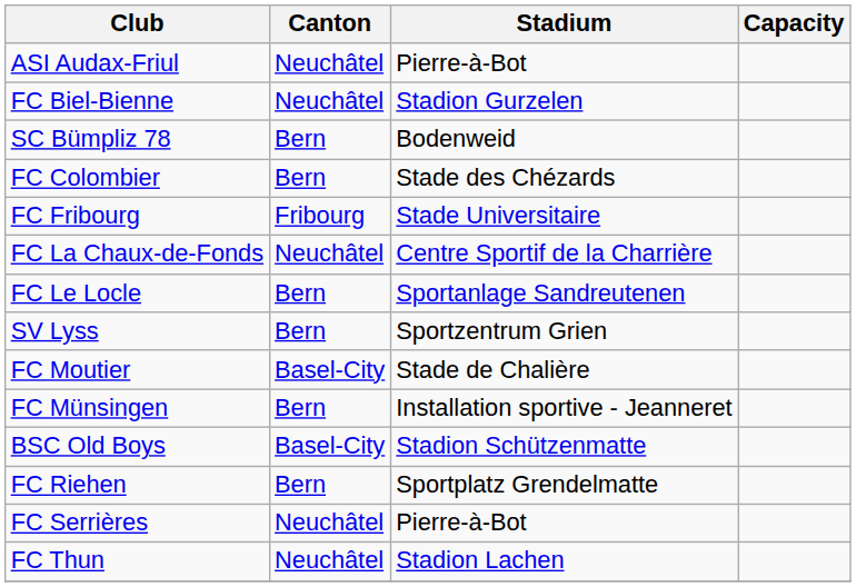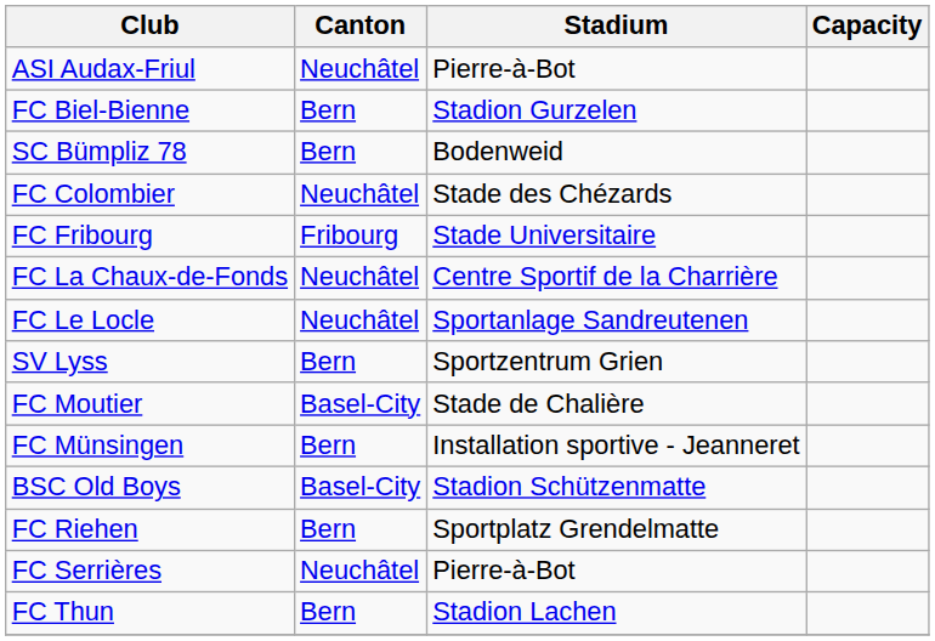FC Biel-Bienne | Canton: Neuchâtel -> Bern
FC Colombier | Canton: Bern -> Neuchâtel
FC Le Locle | Canton: Bern -> Neuchâtel
FC Thun | Canton: Neuchâtel -> Bern
